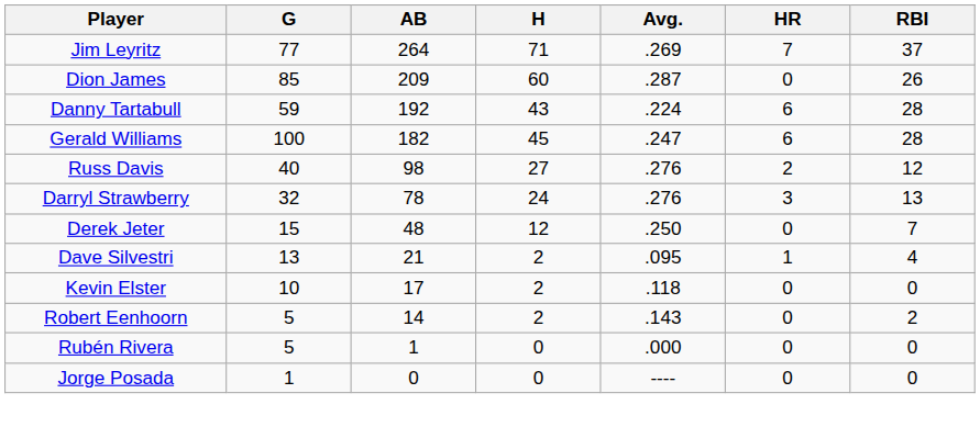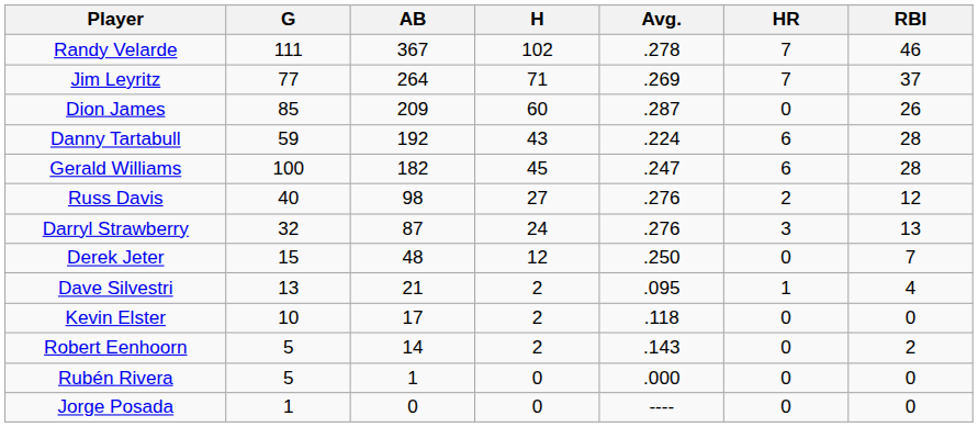+ row: Randy Velarde | 111 | 367 | 102 | .278 | 7 | 46
Darryl Strawberry | AB: 78 -> 87
